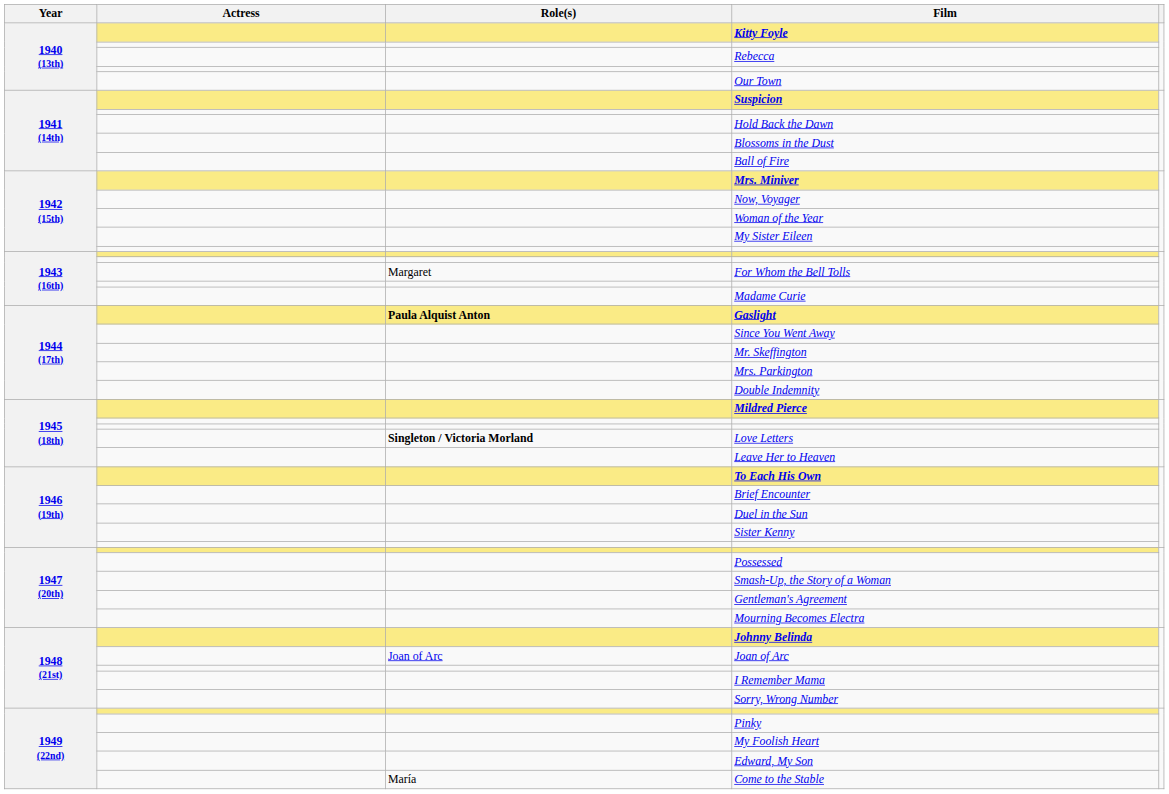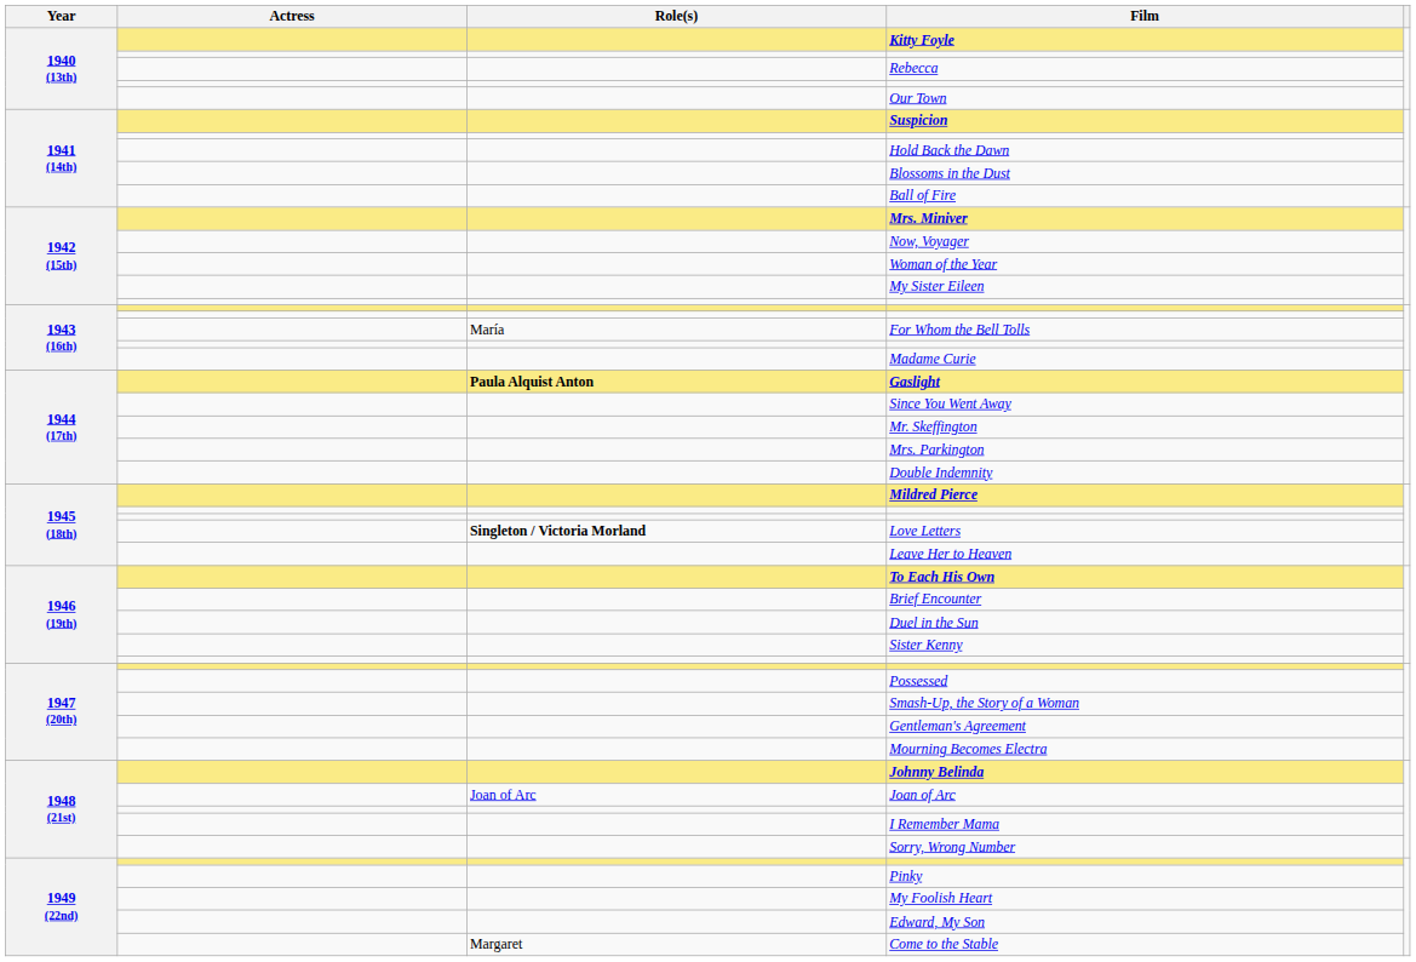For Whom the Bell Tolls | Role(s): Margaret -> María
Come to the Stable | Role(s): María -> Margaret
